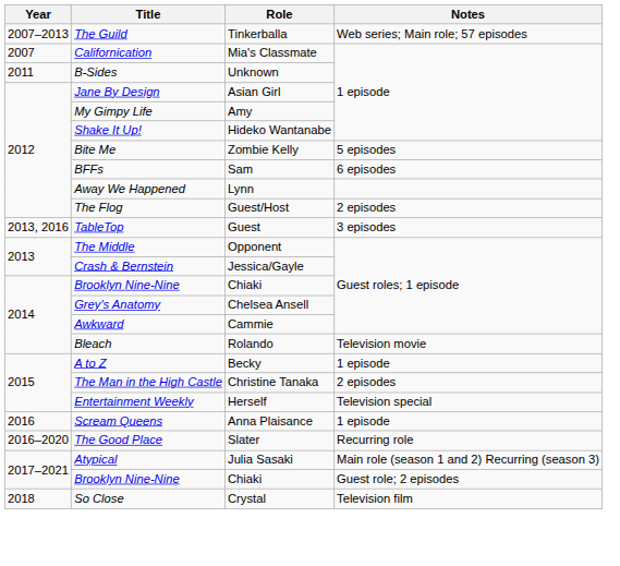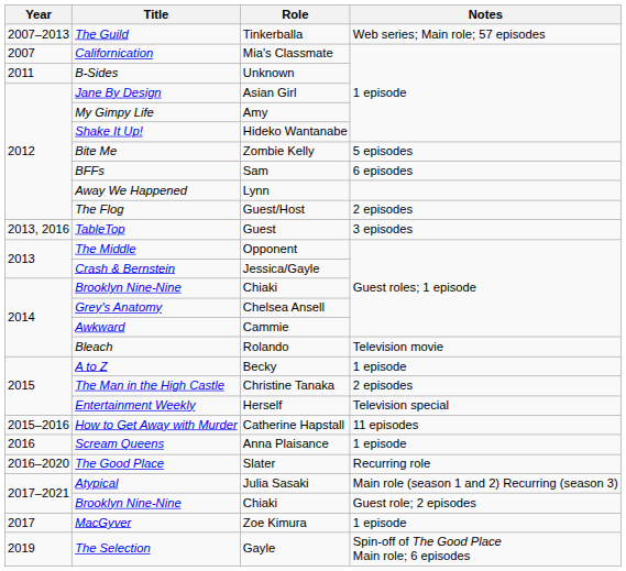+ row: 2015–2016 | How to Get Away with Murder | Catherine Hapstall | 11 episodes
+ row: 2017 | MacGyver | Zoe Kimura | 1 episode
- row: 2018 | So Close | Crystal | Television film
+ row: 2019 | The Selection | Gayle | Spin-off of The Good Place Main role; 6 episodes
